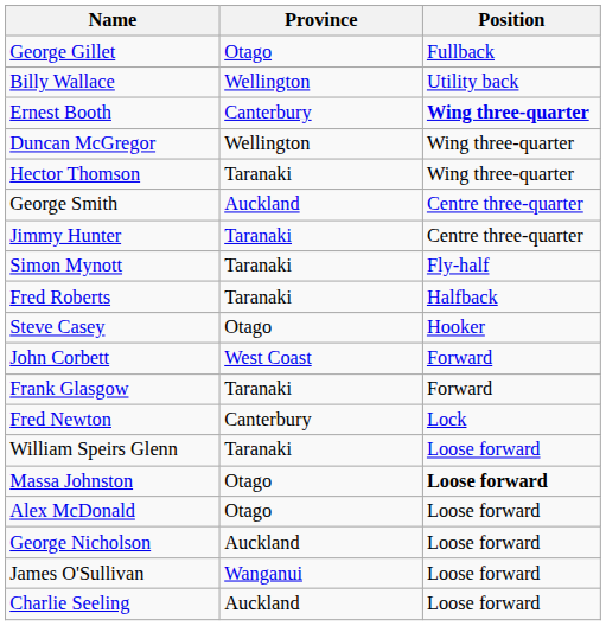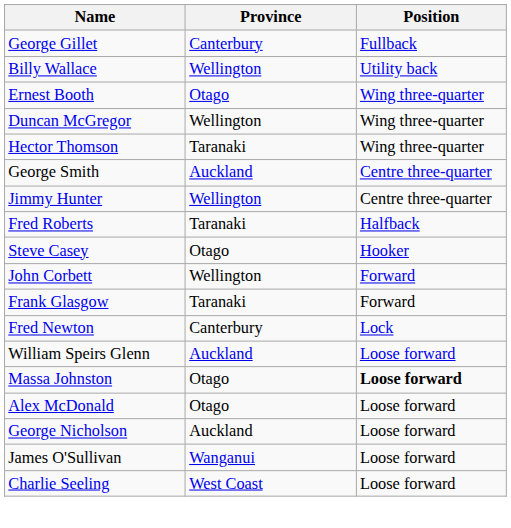George Gillet | Province: Otago -> Canterbury
Ernest Booth | Province: Canterbury -> Otago
Ernest Booth | Position: bold -> normal
Jimmy Hunter | Province: Taranaki -> Wellington
- row: Simon Mynott | Taranaki | Fly-half
John Corbett | Province: West Coast -> Wellington
William Speirs Glenn | Province: Taranaki -> Auckland
Charlie Seeling | Province: Auckland -> West Coast
